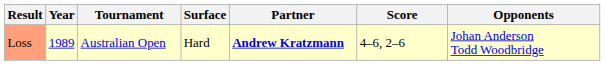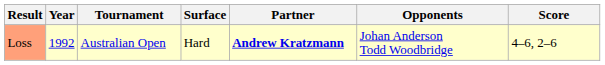columns swapped: Opponents <-> Score
Loss | Year: 1989 -> 1992
